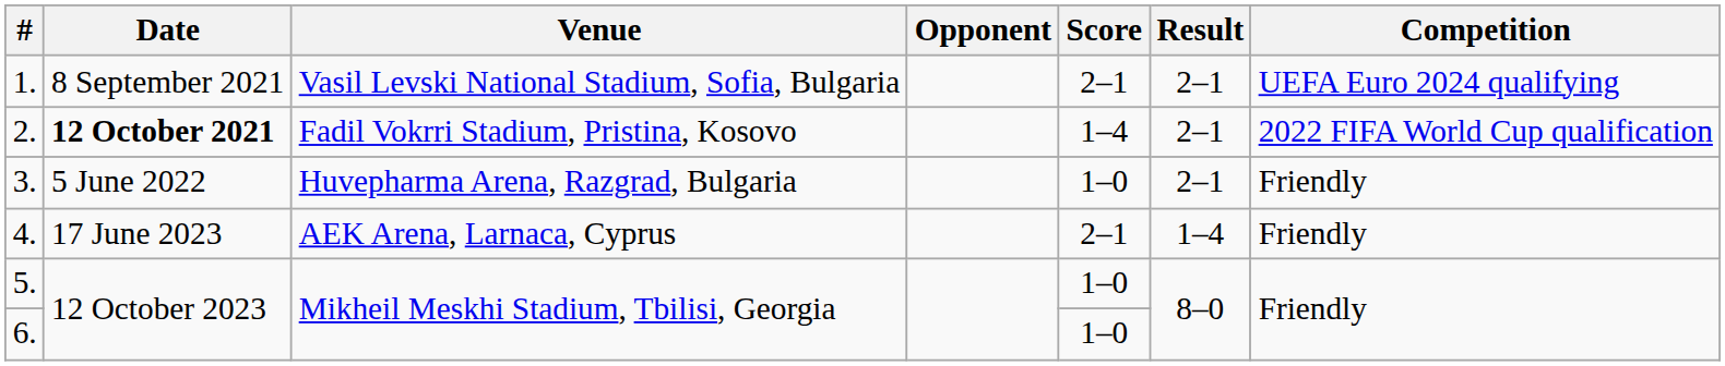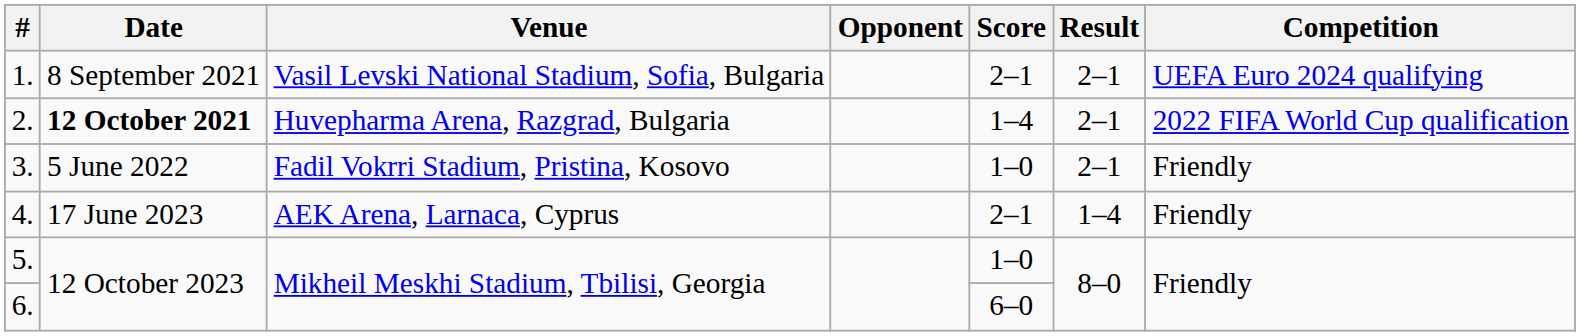2. | Venue: Fadil Vokrri Stadium, Pristina, Kosovo -> Huvepharma Arena, Razgrad, Bulgaria
3. | Venue: Huvepharma Arena, Razgrad, Bulgaria -> Fadil Vokrri Stadium, Pristina, Kosovo
6. | Score: 1–0 -> 6–0
